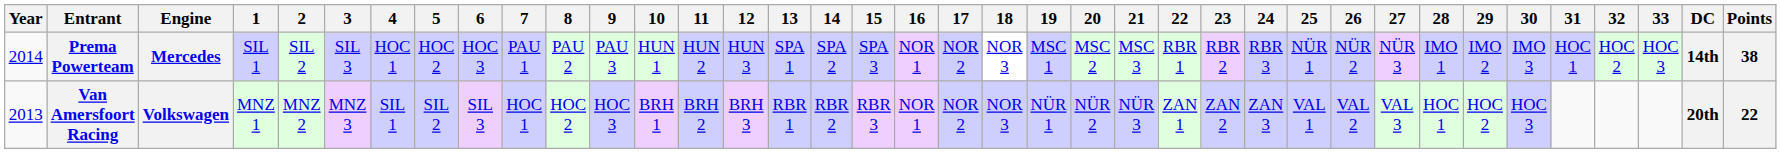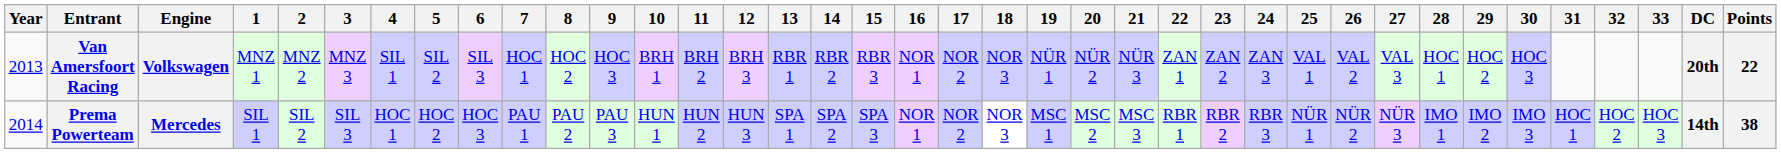rows swapped: Van Amersfoort Racing <-> Prema Powerteam
